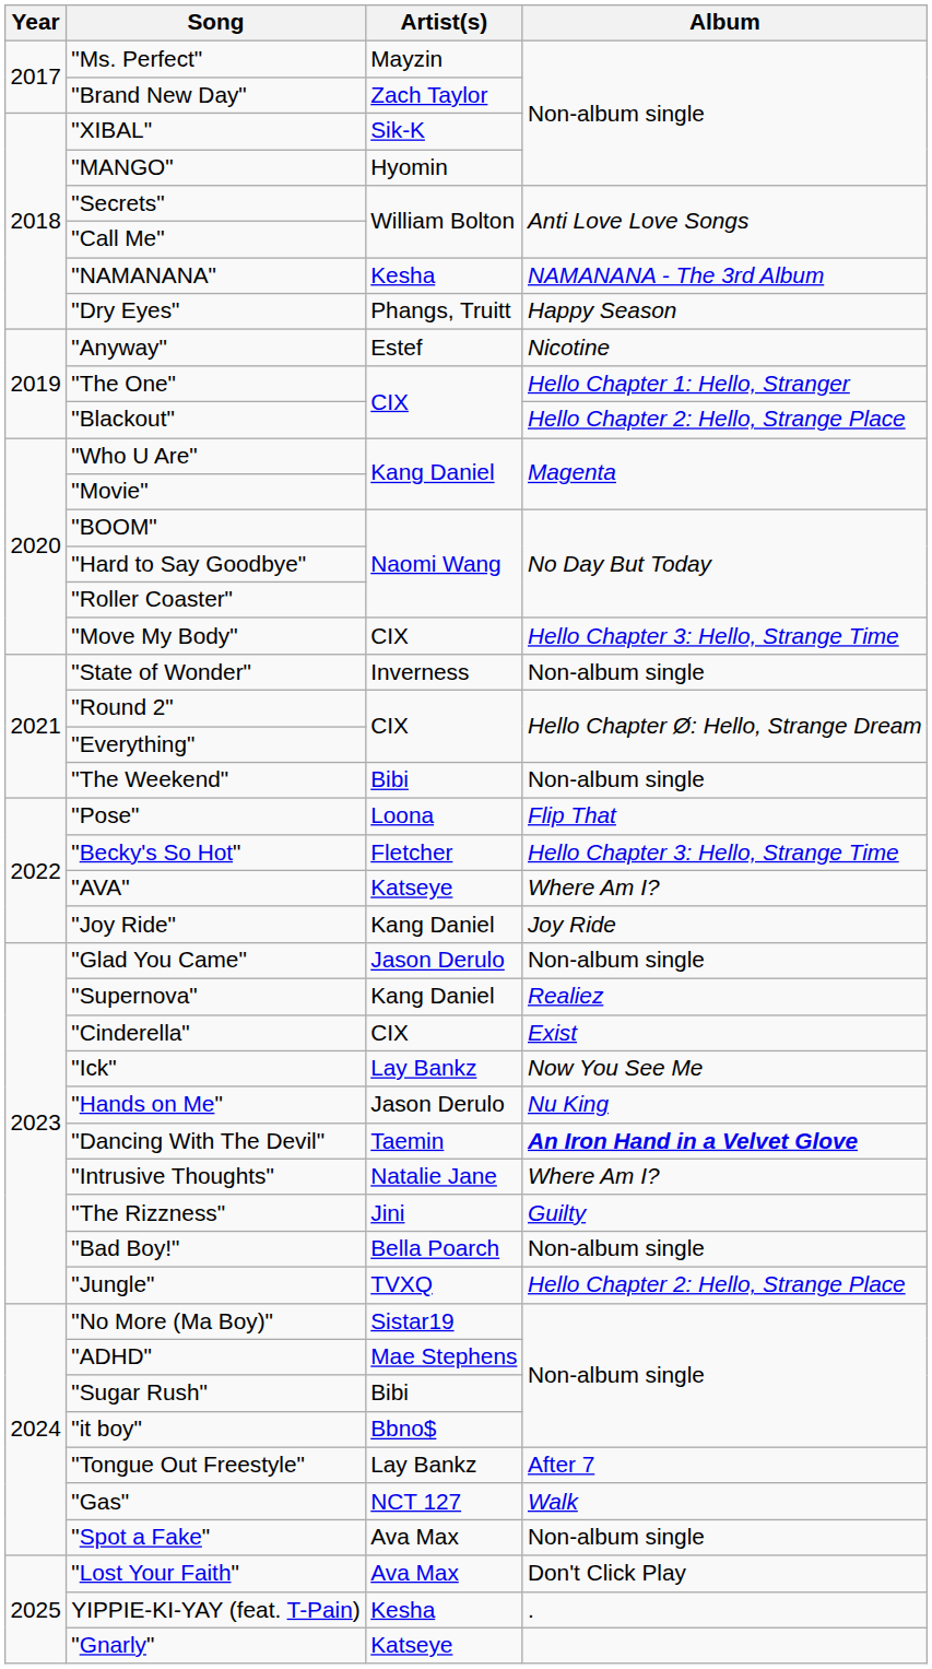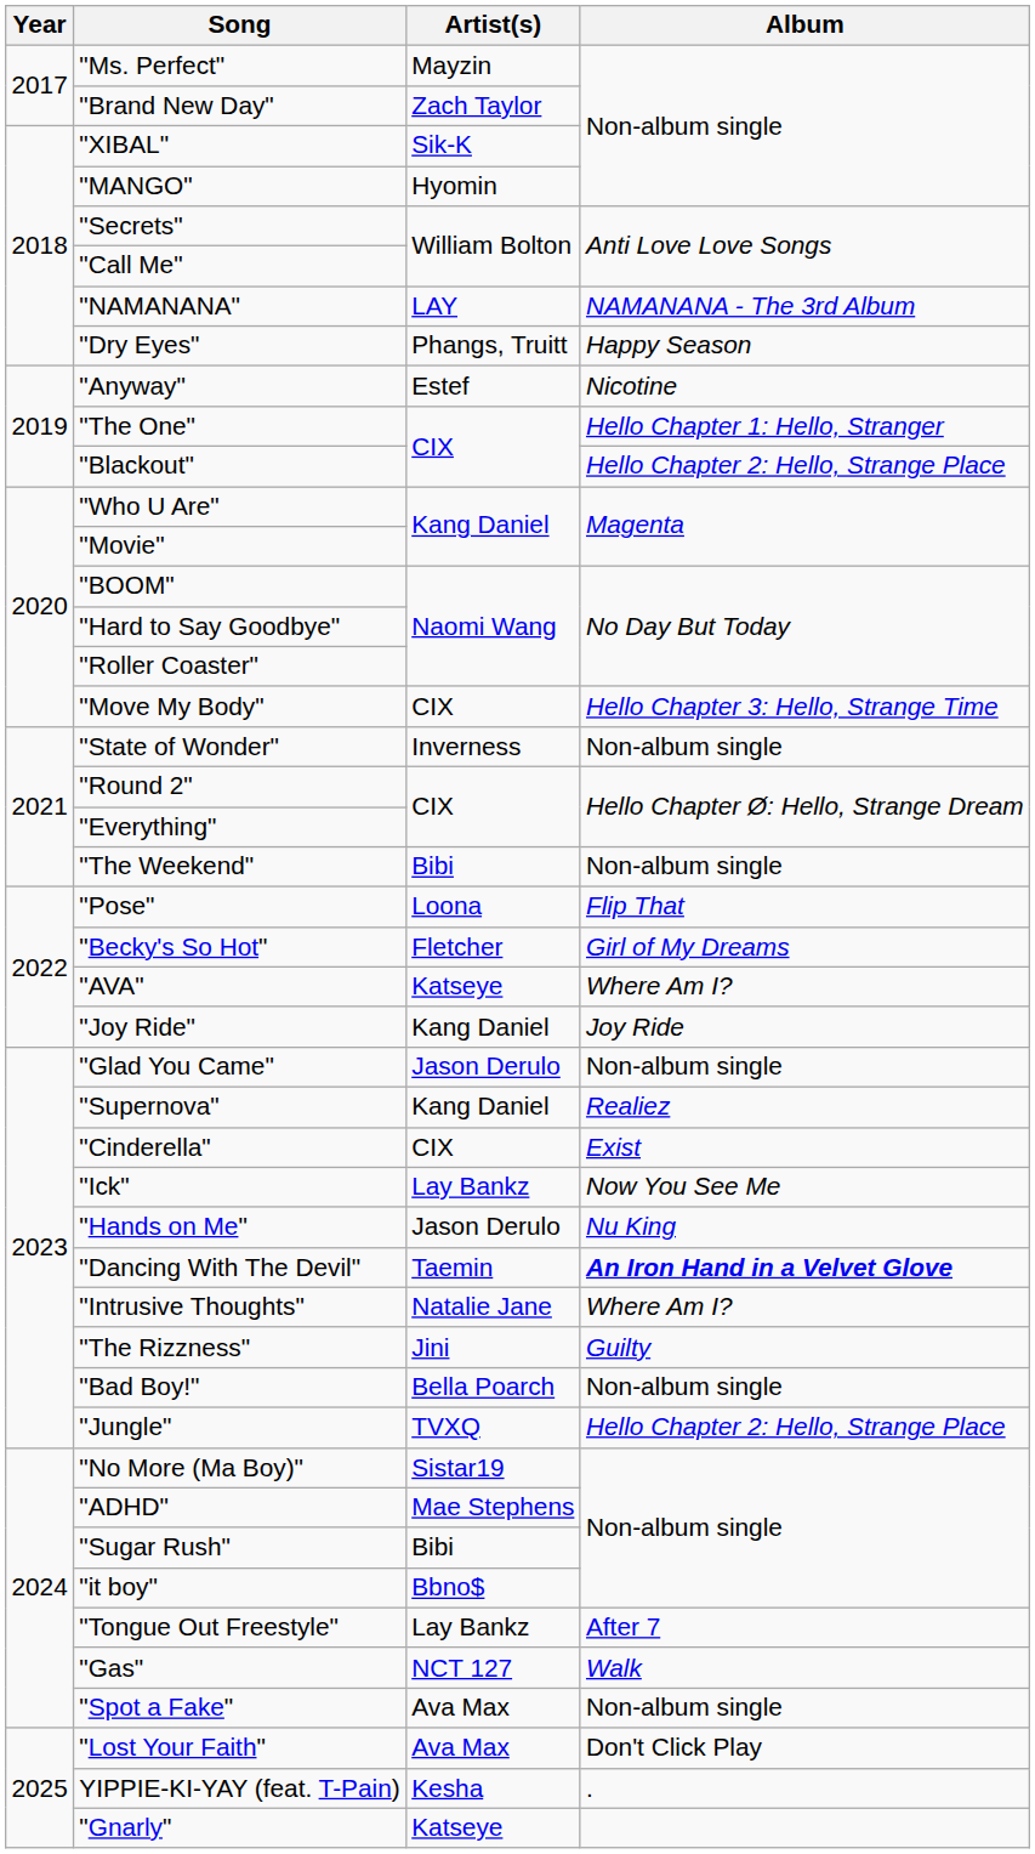"NAMANANA" | Artist(s): Kesha -> LAY
"Becky's So Hot" | Album: Hello Chapter 3: Hello, Strange Time -> Girl of My Dreams
